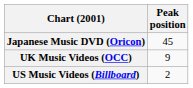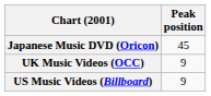US Music Videos (Billboard) | Peak position: 2 -> 9
